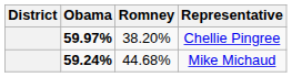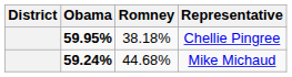Chellie Pingree | Obama: 59.97% -> 59.95%
Chellie Pingree | Romney: 38.20% -> 38.18%
